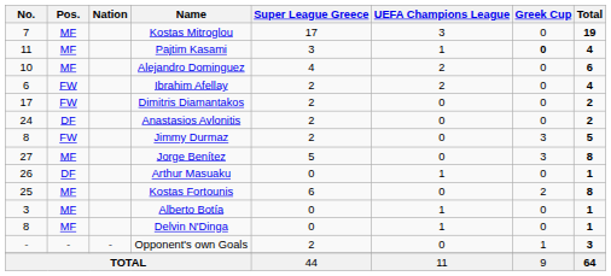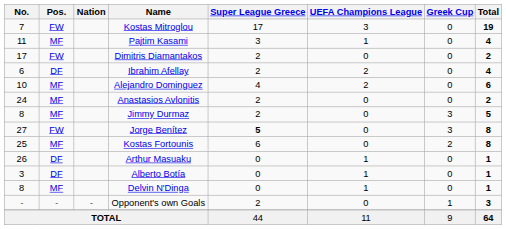Kostas Mitroglou | Pos.: MF -> FW
Pajtim Kasami | Greek Cup: bold -> normal
rows swapped: Alejandro Dominguez <-> Dimitris Diamantakos
Ibrahim Afellay | Pos.: FW -> DF
Anastasios Avlonitis | Pos.: DF -> MF
Jimmy Durmaz | Pos.: FW -> MF
Jorge Benítez | Pos.: MF -> FW
Jorge Benítez | Super League Greece: normal -> bold
rows swapped: Arthur Masuaku <-> Kostas Fortounis
Alberto Botía | Pos.: MF -> DF
